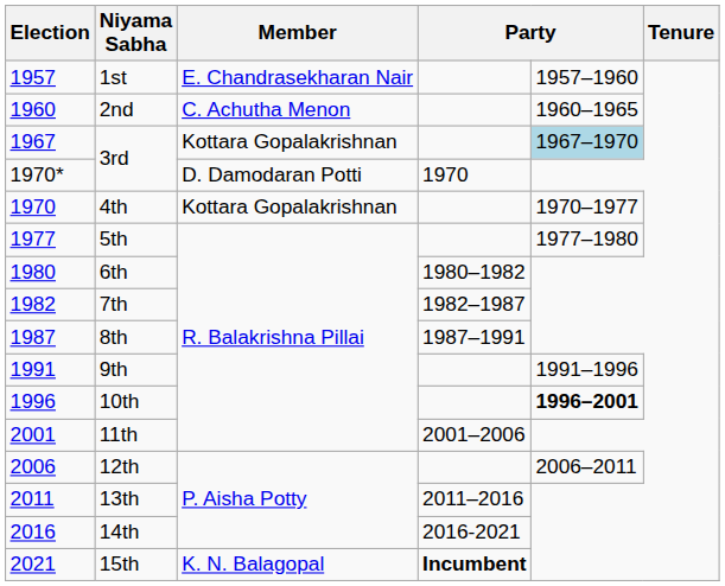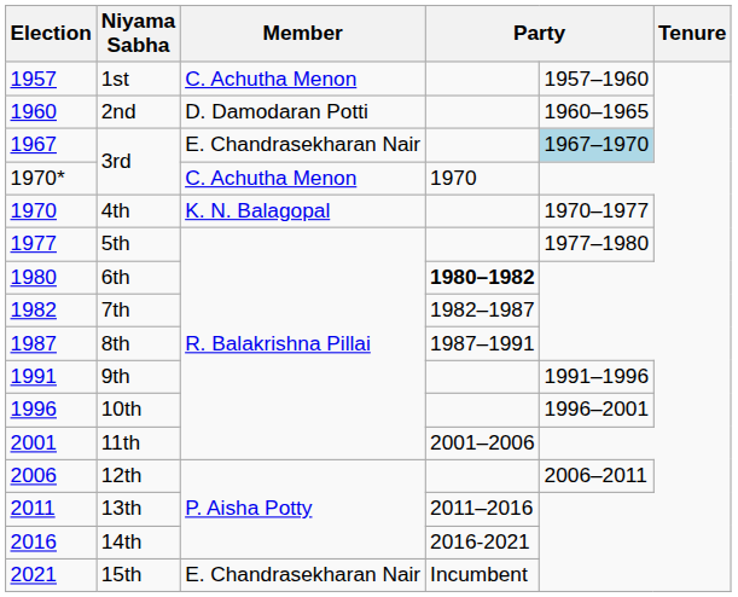1st | Member: E. Chandrasekharan Nair -> C. Achutha Menon
2nd | Member: C. Achutha Menon -> D. Damodaran Potti
1967 / 3rd | Member: Kottara Gopalakrishnan -> E. Chandrasekharan Nair
1970* / 3rd | Member: D. Damodaran Potti -> C. Achutha Menon
4th | Member: Kottara Gopalakrishnan -> K. N. Balagopal
6th | column 4: normal -> bold
10th | column 5: bold -> normal
15th | Member: K. N. Balagopal -> E. Chandrasekharan Nair
15th | column 4: bold -> normal
